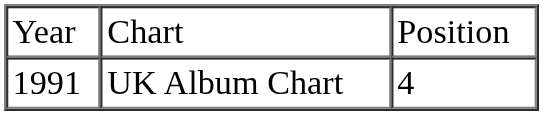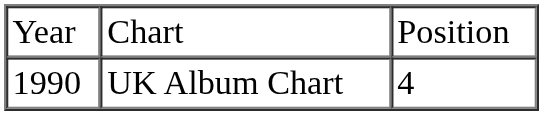UK Album Chart | column 1: 1991 -> 1990
